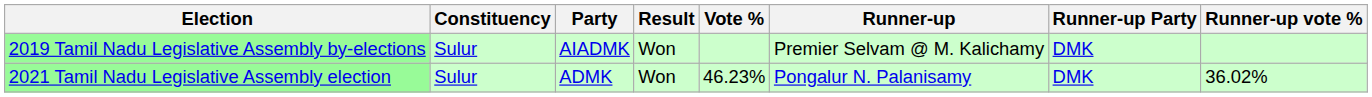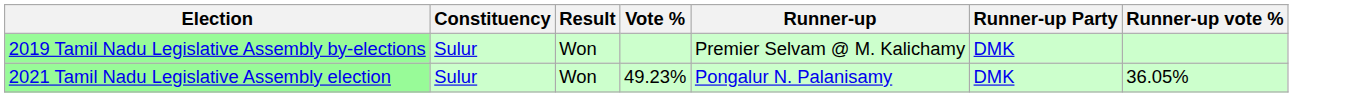- column: Party | AIADMK | ADMK
2021 Tamil Nadu Legislative Assembly election | Vote %: 46.23% -> 49.23%
2021 Tamil Nadu Legislative Assembly election | Runner-up vote %: 36.02% -> 36.05%
